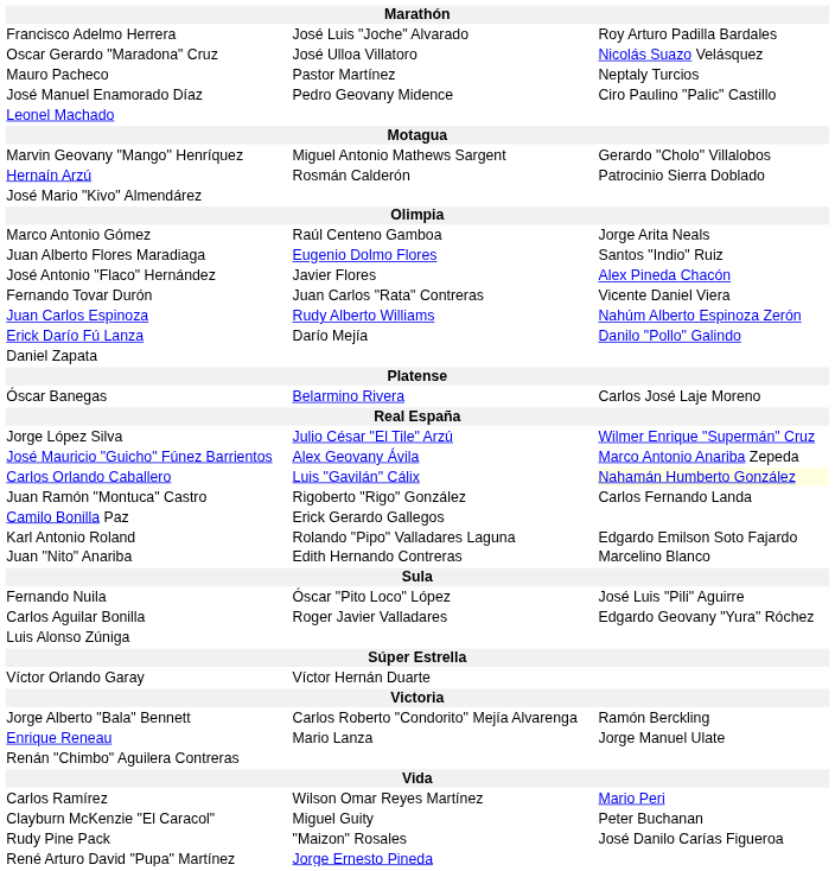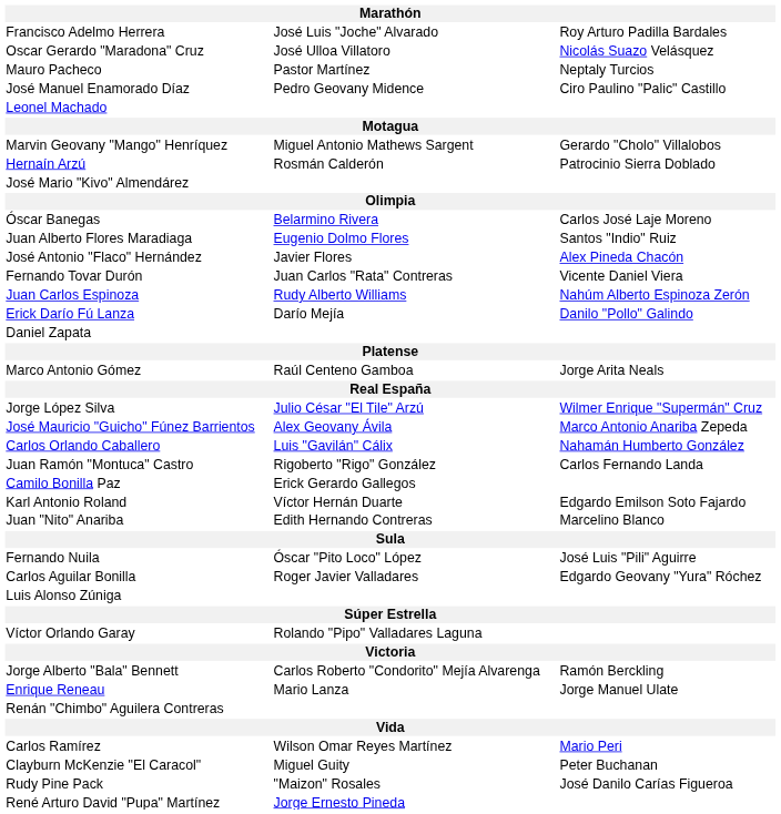rows swapped: Óscar Banegas <-> Marco Antonio Gómez
Carlos Orlando Caballero | column 3: lightyellow background -> no background
Karl Antonio Roland | column 2: Rolando "Pipo" Valladares Laguna -> Víctor Hernán Duarte
Víctor Orlando Garay | column 2: Víctor Hernán Duarte -> Rolando "Pipo" Valladares Laguna
